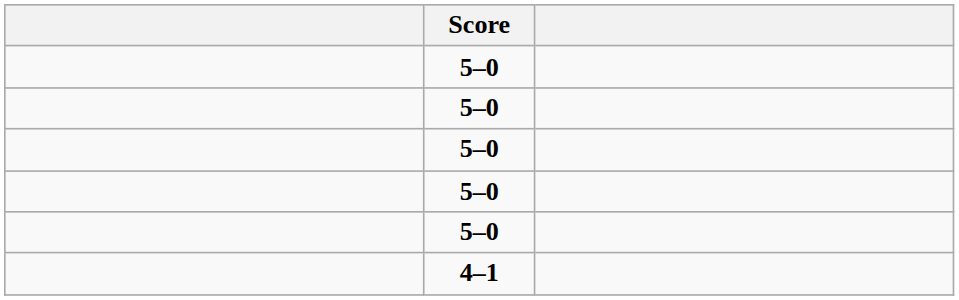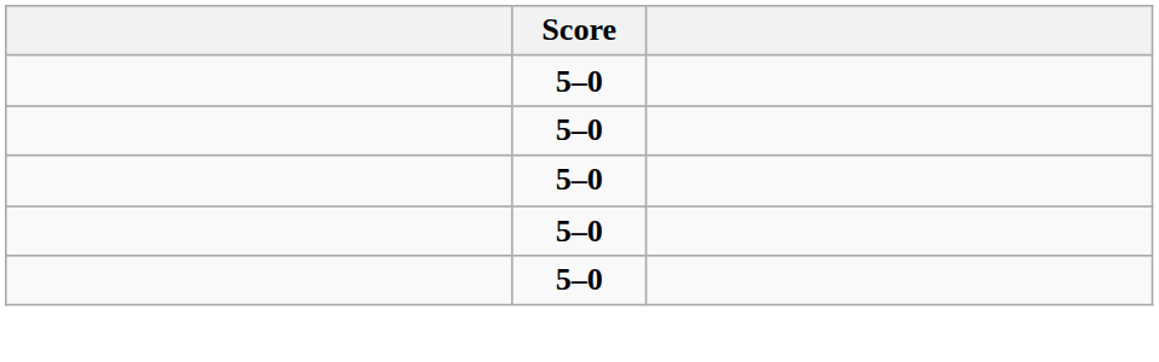- row: 4–1
